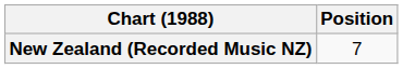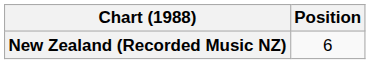New Zealand (Recorded Music NZ) | Position: 7 -> 6
